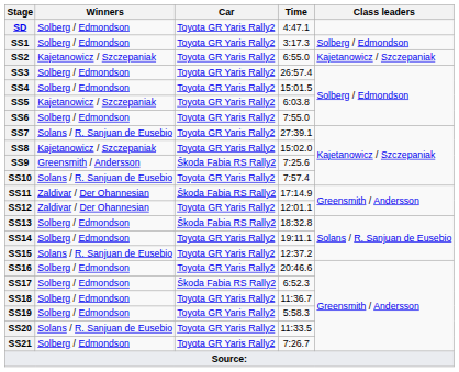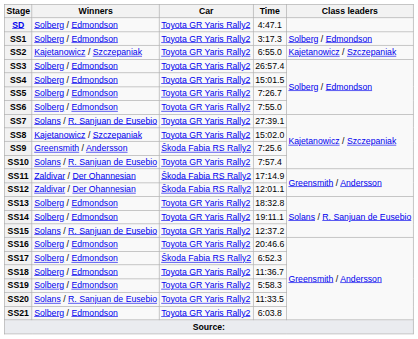SS5 | Winners: Kajetanowicz / Szczepaniak -> Solberg / Edmondson
SS5 | Time: 6:03.8 -> 7:26.7
SS12 | Car: Toyota GR Yaris Rally2 -> Škoda Fabia RS Rally2
SS13 | Car: Škoda Fabia RS Rally2 -> Toyota GR Yaris Rally2
SS21 | Time: 7:26.7 -> 6:03.8
